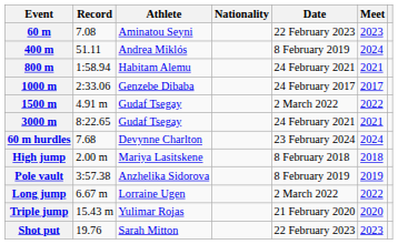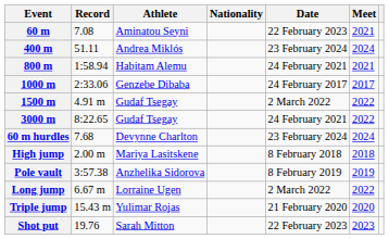60 m | Meet: 2023 -> 2021
400 m | Date: 8 February 2019 -> 23 February 2024
3000 m | Meet: 2021 -> 2022
